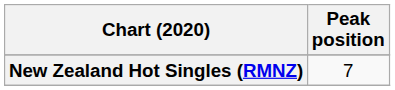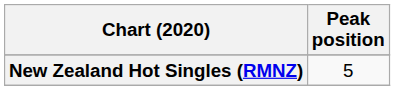New Zealand Hot Singles (RMNZ) | Peak position: 7 -> 5
